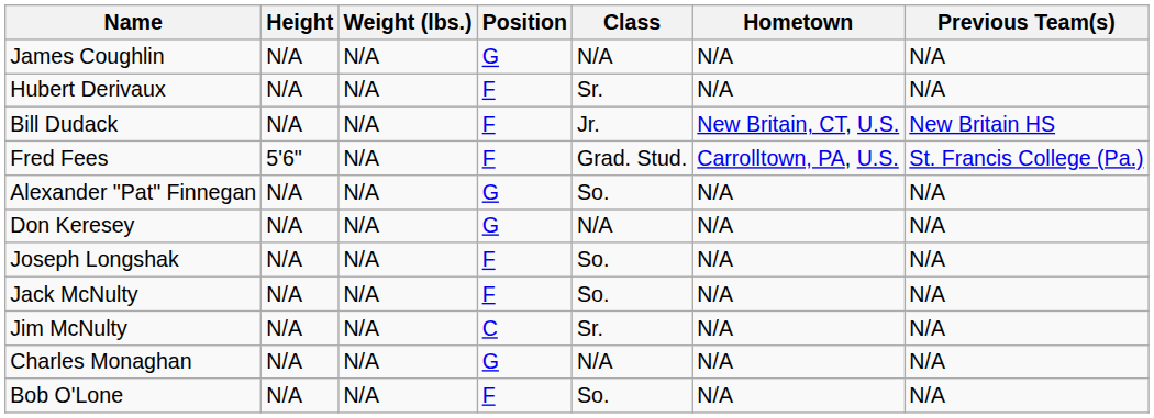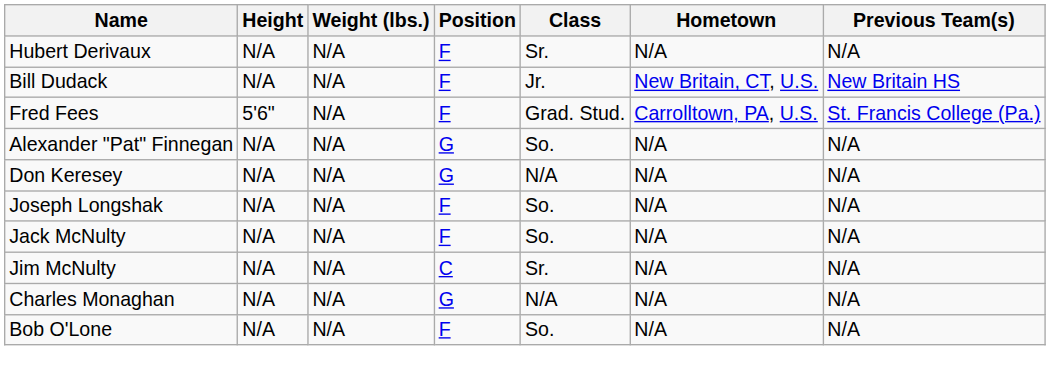- row: James Coughlin | N/A | N/A | G | N/A | N/A | N/A
